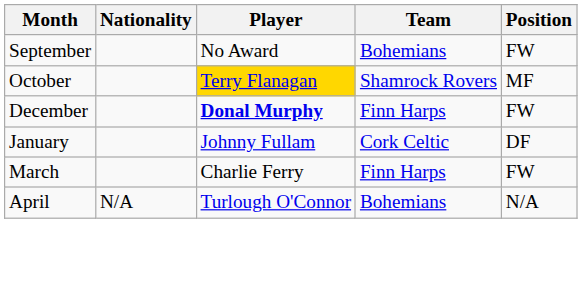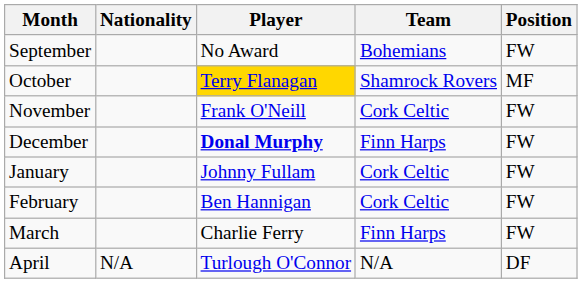+ row: November | Frank O'Neill | Cork Celtic | FW
January | Position: DF -> FW
+ row: February | Ben Hannigan | Cork Celtic | FW
April | Team: Bohemians -> N/A
April | Position: N/A -> DF
